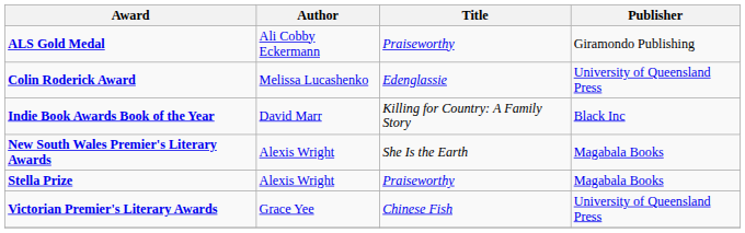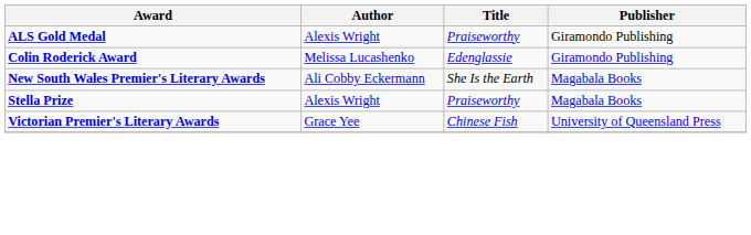ALS Gold Medal | Author: Ali Cobby Eckermann -> Alexis Wright
Colin Roderick Award | Publisher: University of Queensland Press -> Giramondo Publishing
- row: Indie Book Awards Book of the Year | David Marr | Killing for Country: A Family Story | Black Inc
New South Wales Premier's Literary Awards | Author: Alexis Wright -> Ali Cobby Eckermann
